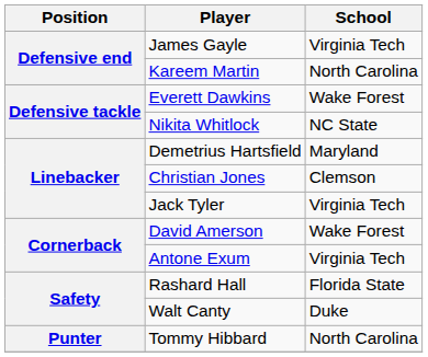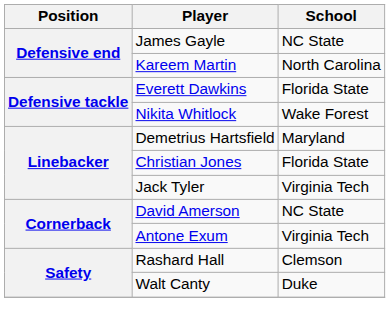James Gayle | School: Virginia Tech -> NC State
Everett Dawkins | School: Wake Forest -> Florida State
Nikita Whitlock | School: NC State -> Wake Forest
Christian Jones | School: Clemson -> Florida State
David Amerson | School: Wake Forest -> NC State
Rashard Hall | School: Florida State -> Clemson
- row: Punter | Tommy Hibbard | North Carolina
